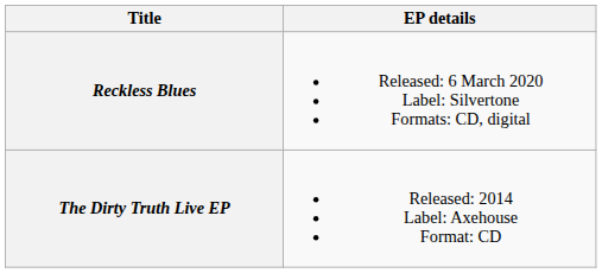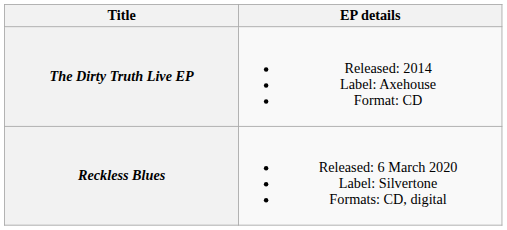rows swapped: The Dirty Truth Live EP <-> Reckless Blues
